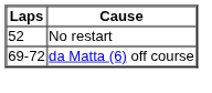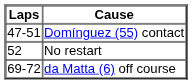+ row: 47-51 | Domínguez (55) contact
